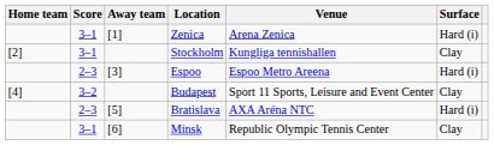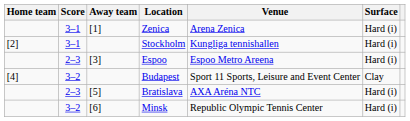Stockholm | Surface: Clay -> Hard (i)
Minsk | Score: 3–1 -> 3–2
Minsk | Surface: Clay -> Hard (i)
